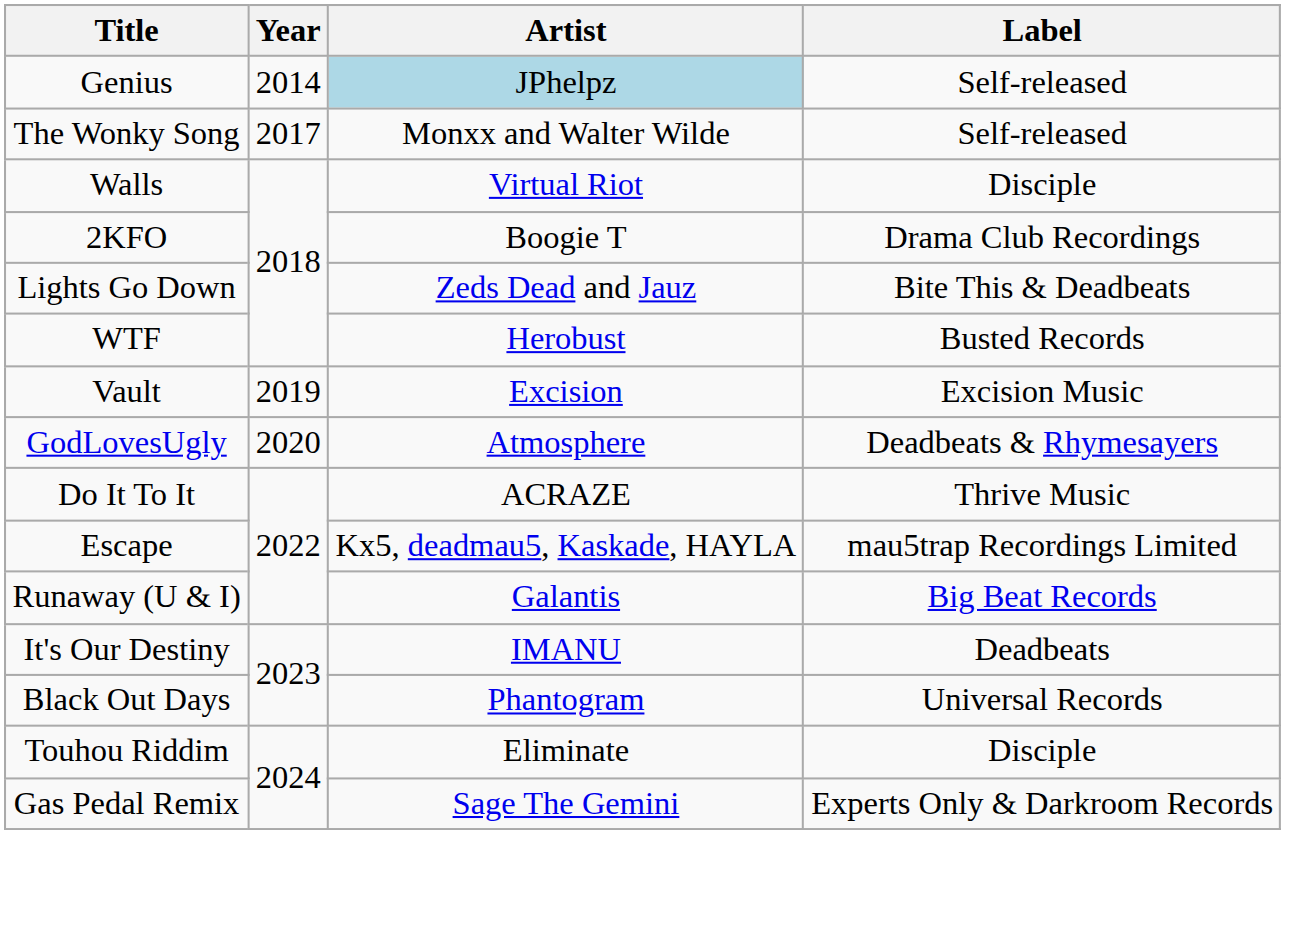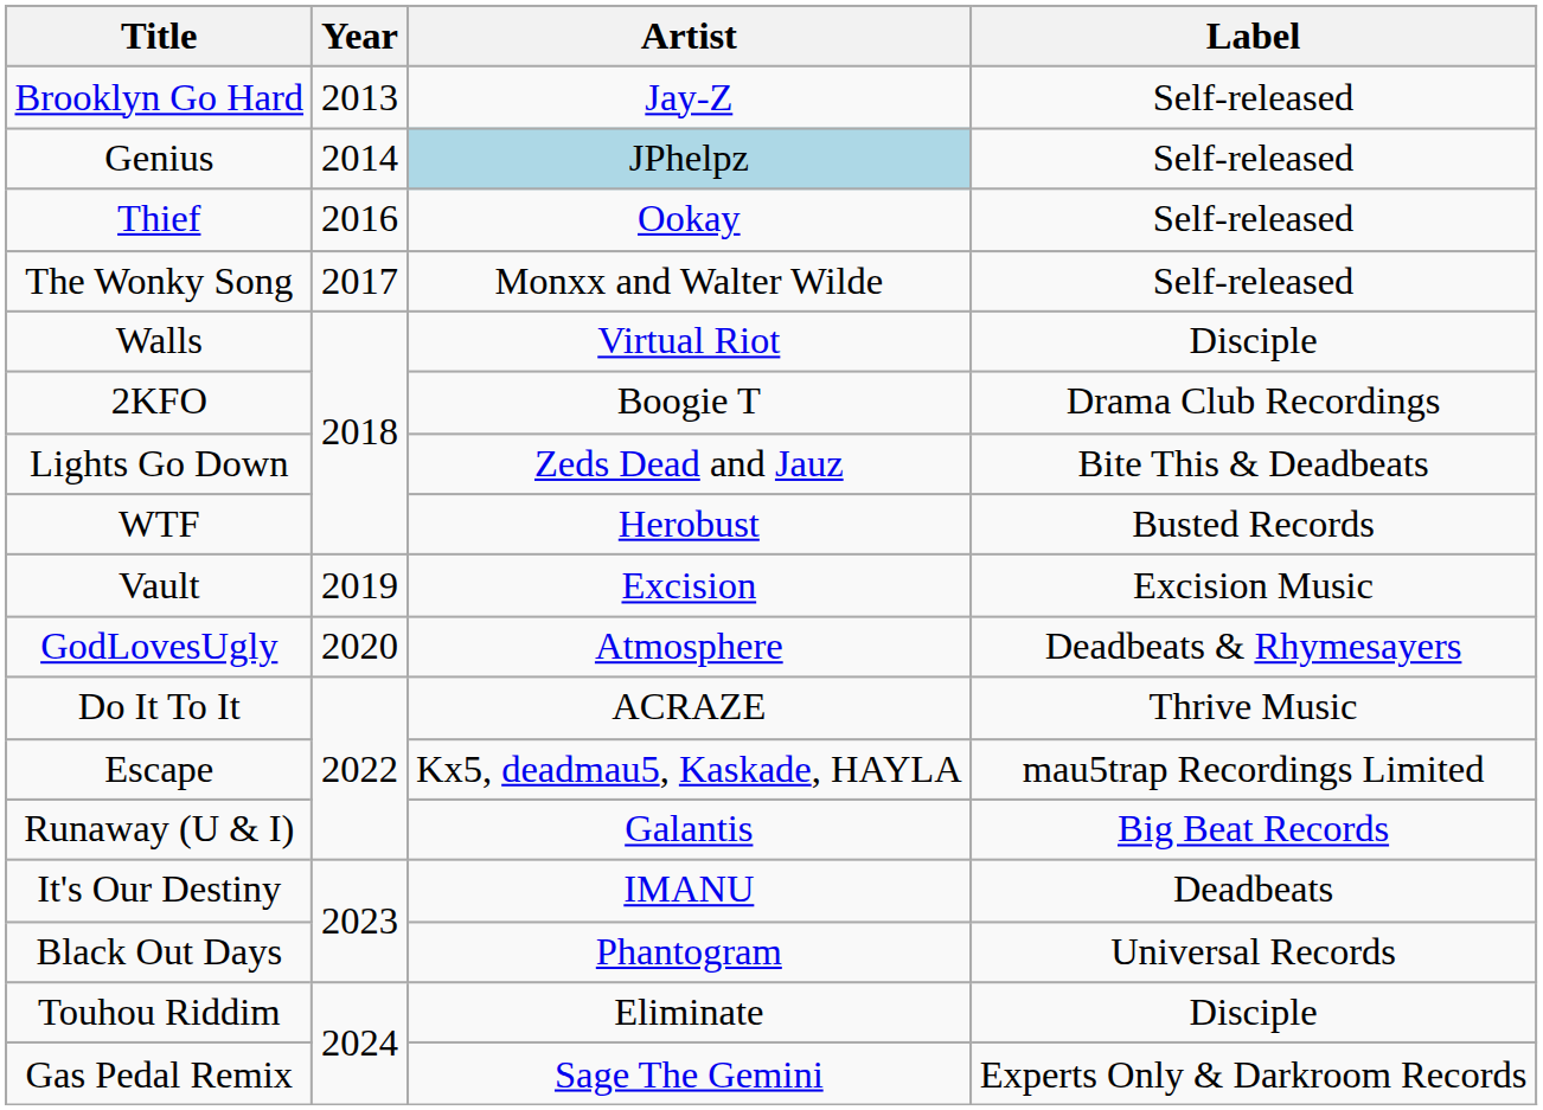+ row: Brooklyn Go Hard | 2013 | Jay-Z | Self-released
+ row: Thief | 2016 | Ookay | Self-released
